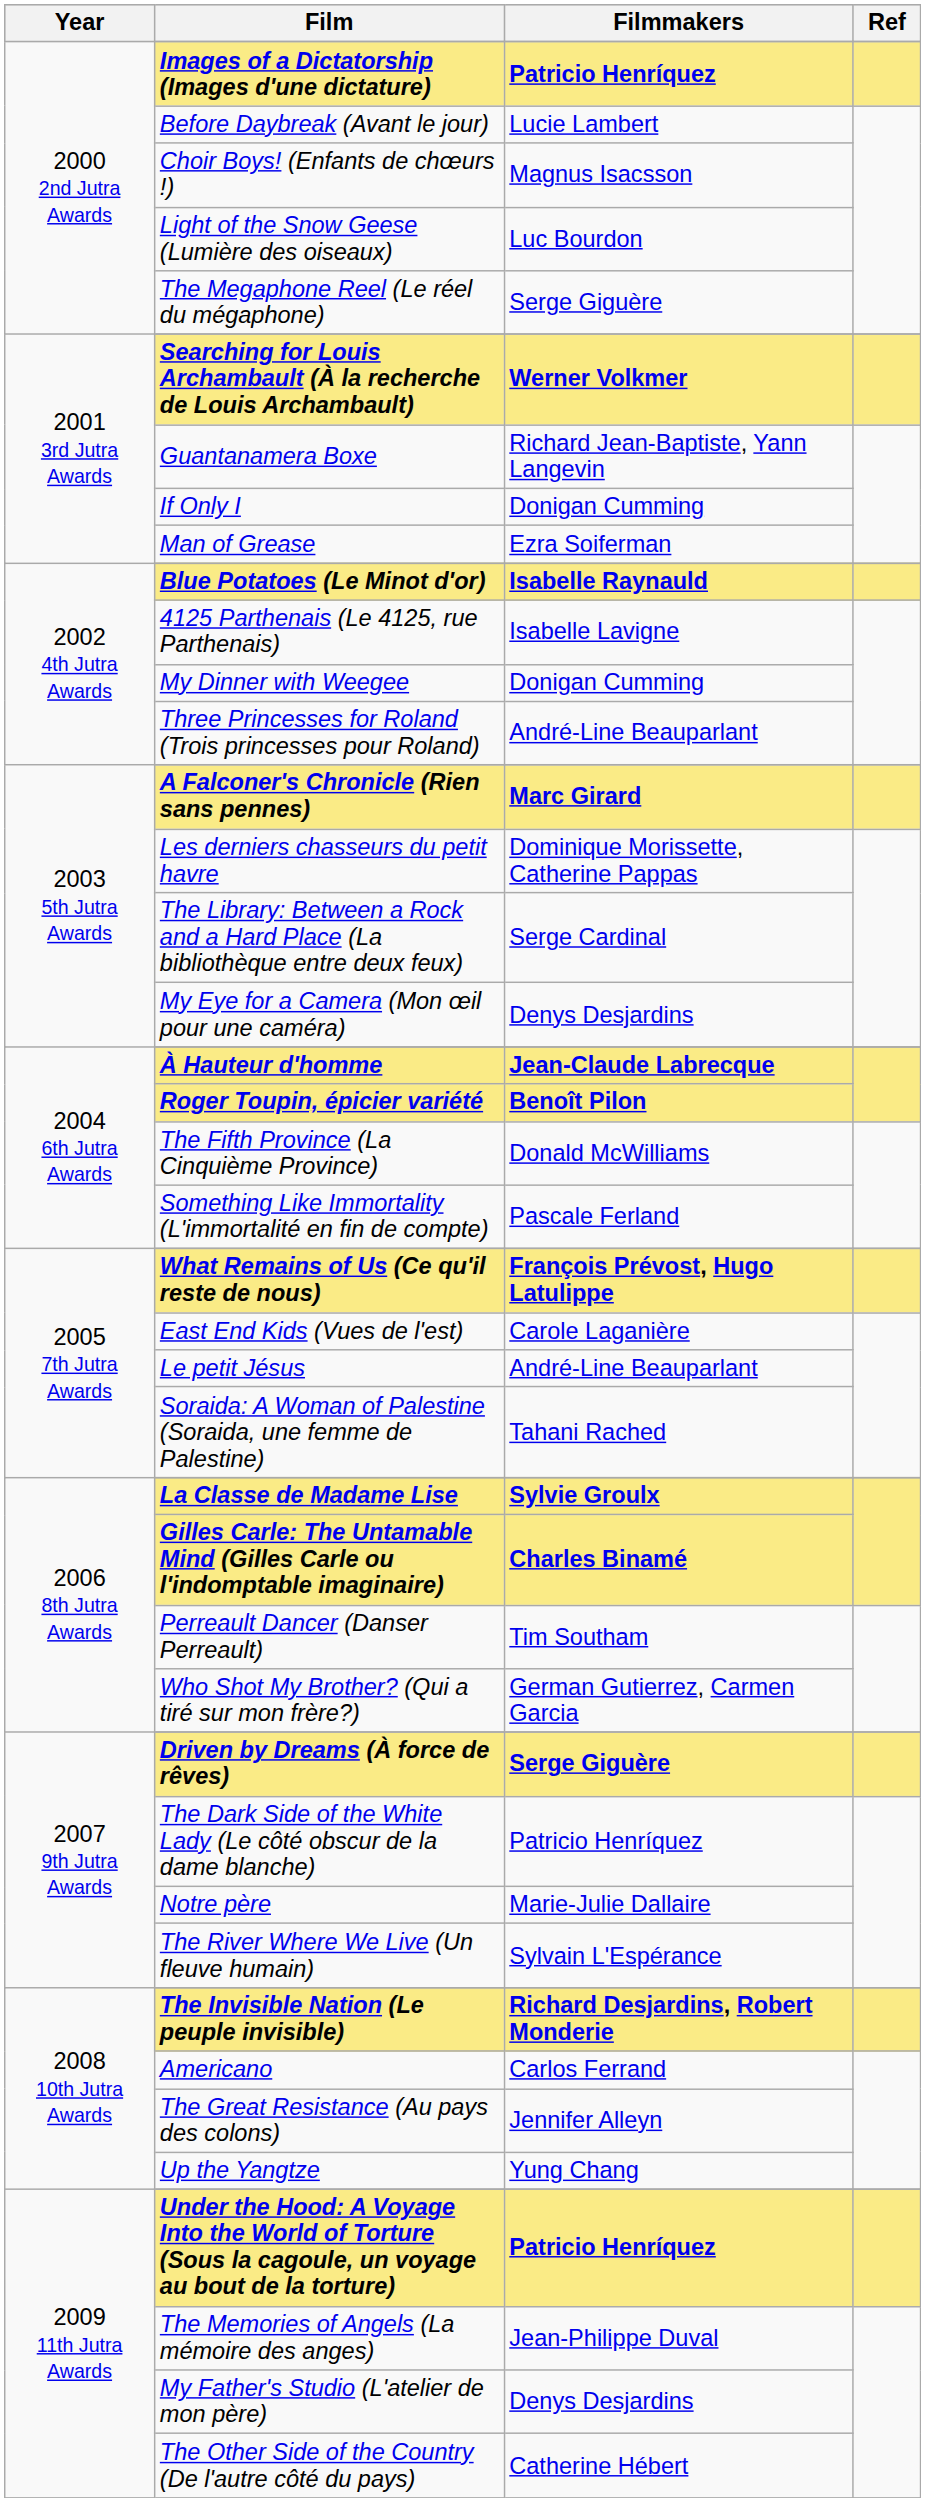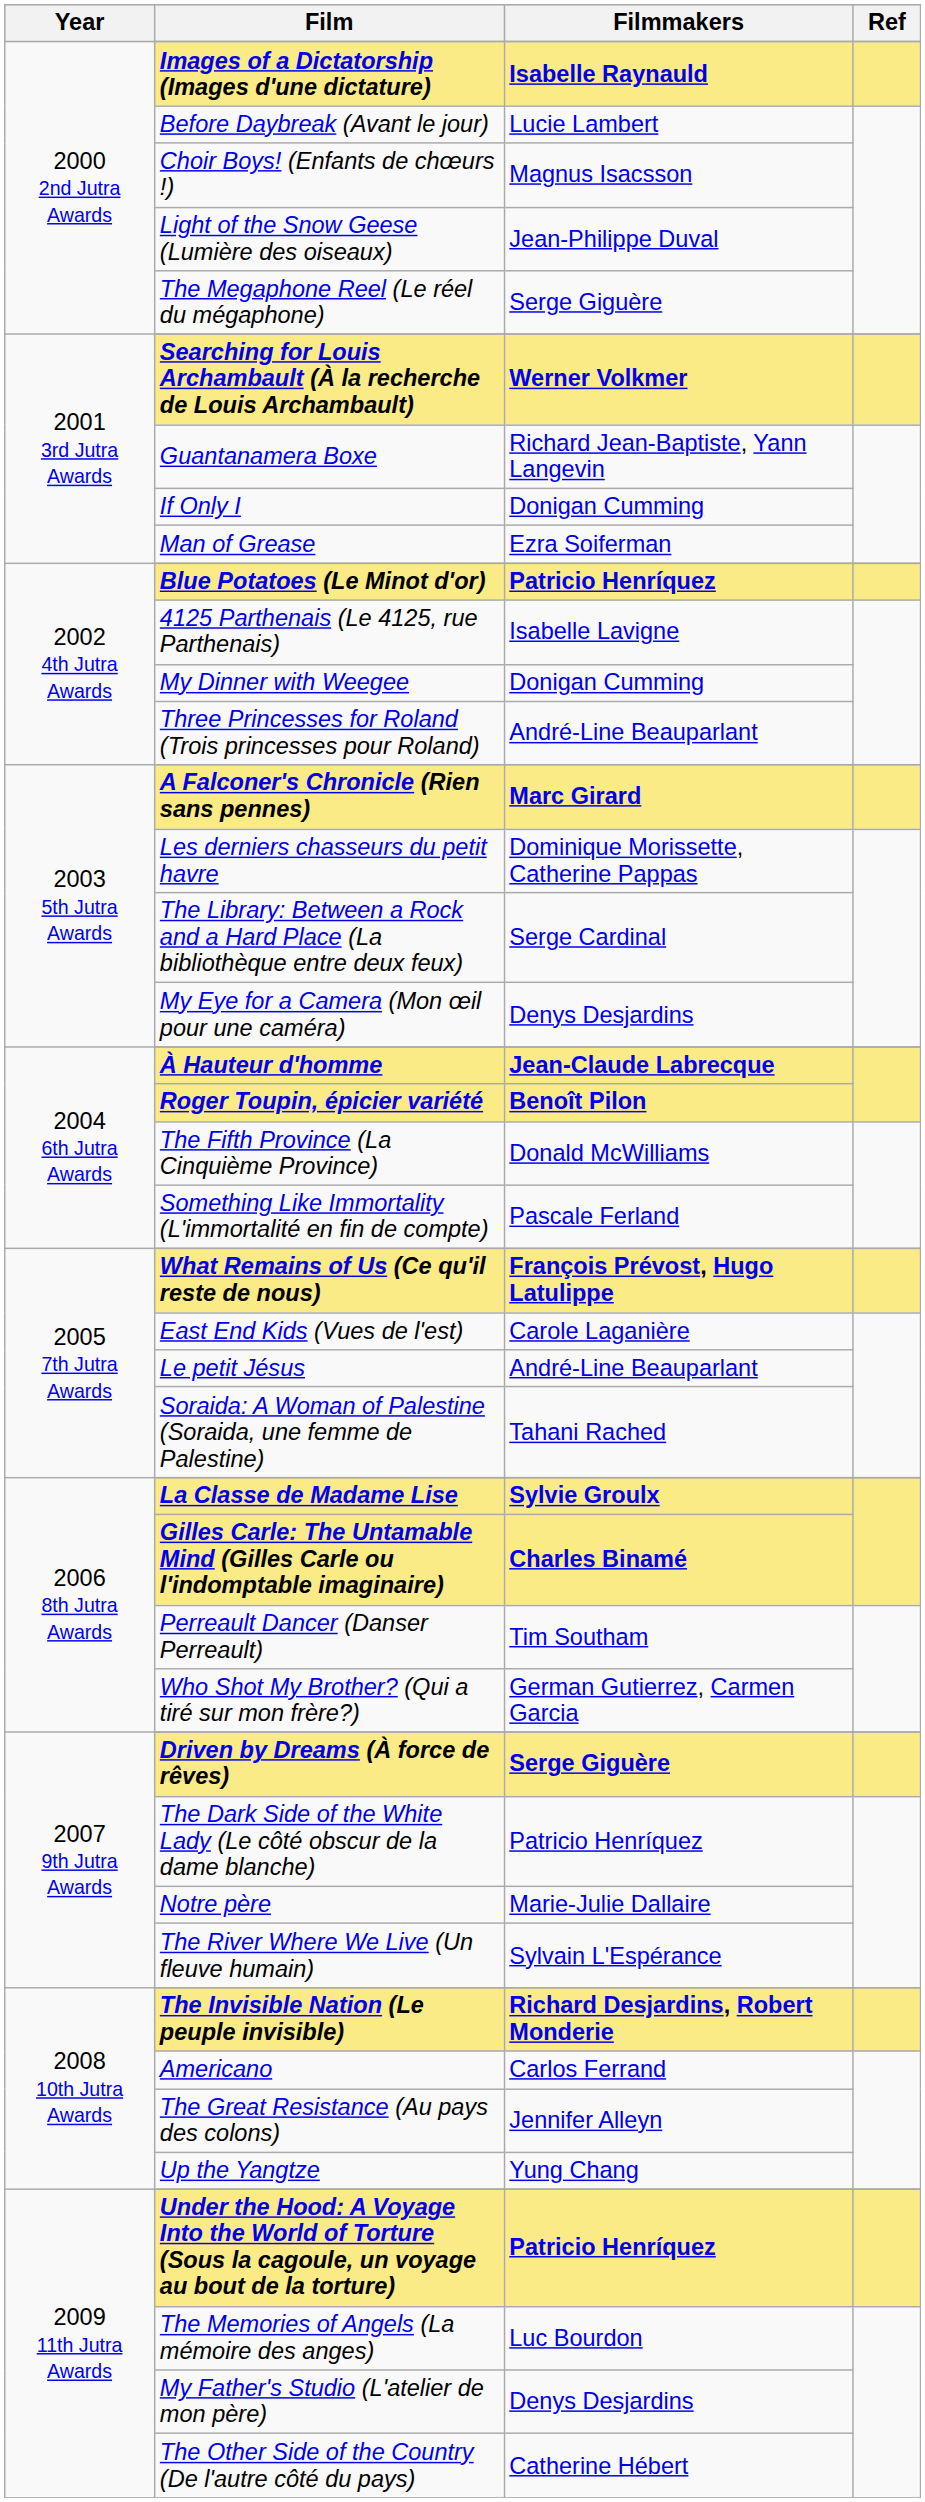Images of a Dictatorship (Images d'une dictature) | Filmmakers: Patricio Henríquez -> Isabelle Raynauld
Light of the Snow Geese (Lumière des oiseaux) | Filmmakers: Luc Bourdon -> Jean-Philippe Duval
Blue Potatoes (Le Minot d'or) | Filmmakers: Isabelle Raynauld -> Patricio Henríquez
The Memories of Angels (La mémoire des anges) | Filmmakers: Jean-Philippe Duval -> Luc Bourdon
